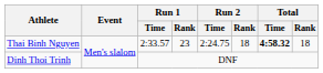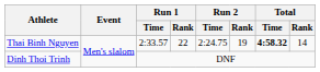Thai Binh Nguyen | Run 1 / Rank: 23 -> 22
Thai Binh Nguyen | Run 2 / Rank: 18 -> 19
Thai Binh Nguyen | Total / Rank: 18 -> 14
